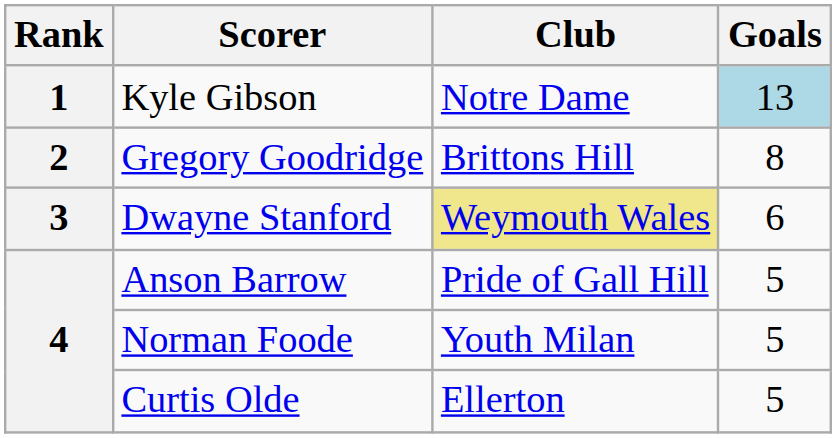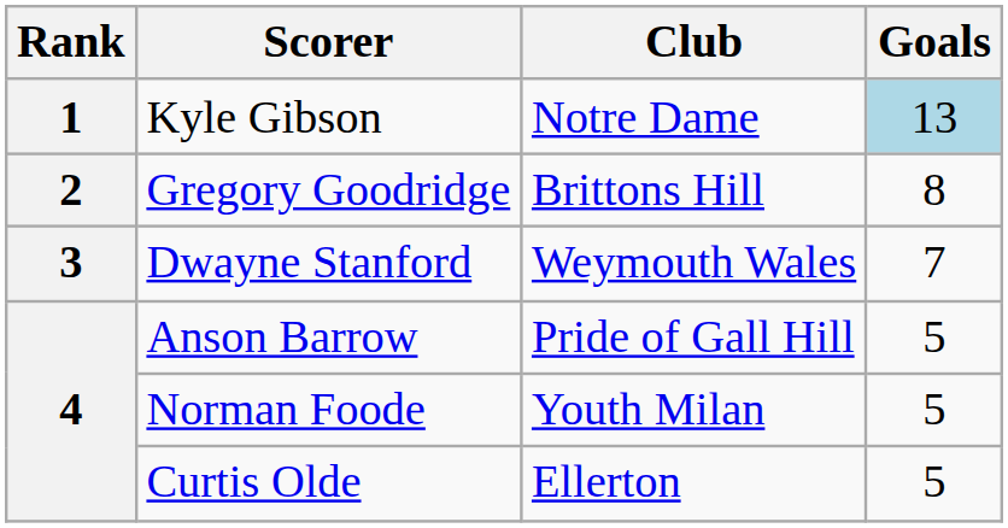Dwayne Stanford | Club: khaki background -> no background
Dwayne Stanford | Goals: 6 -> 7
